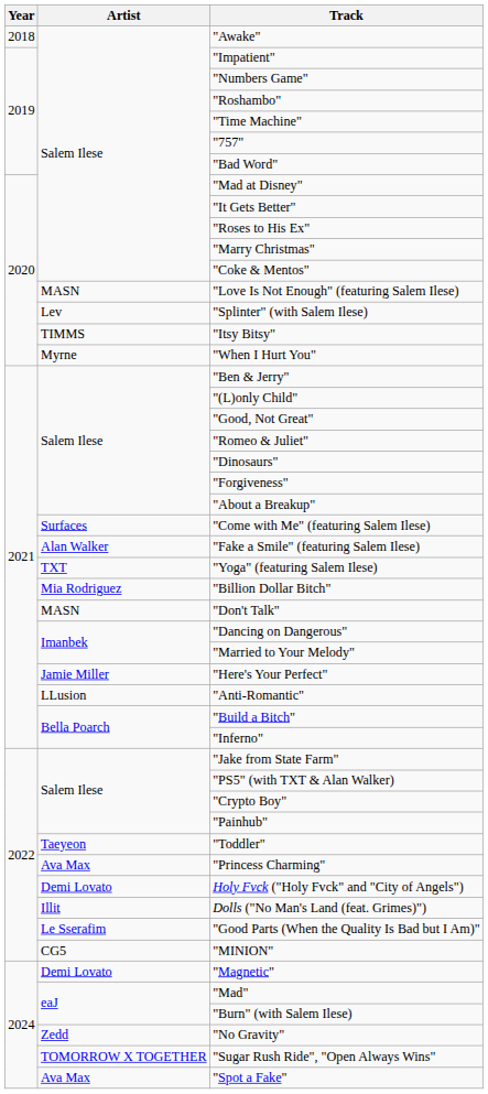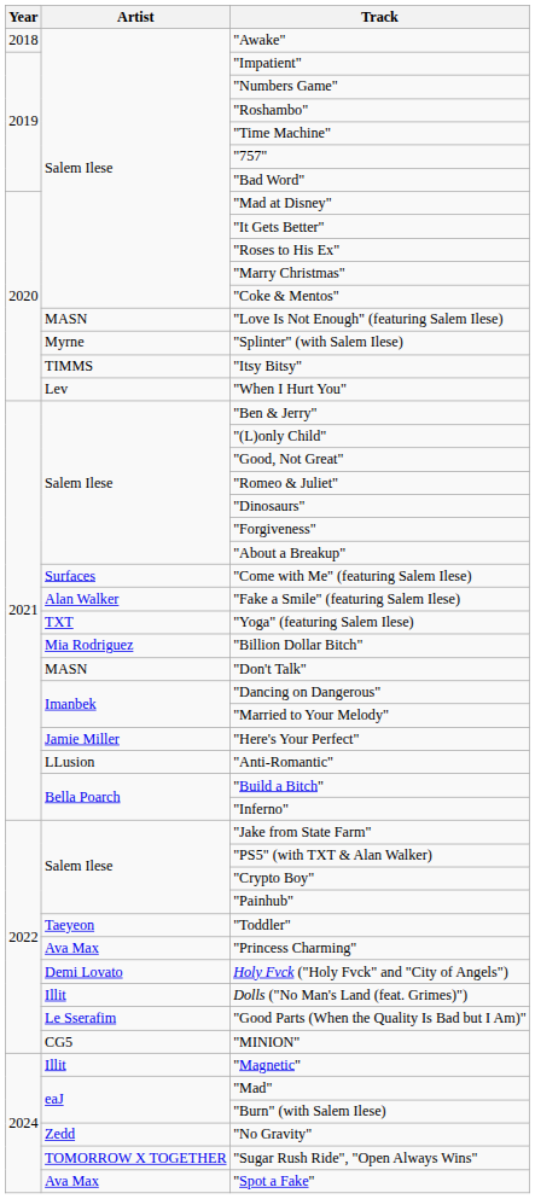"Splinter" (with Salem Ilese) | Artist: Lev -> Myrne
"When I Hurt You" | Artist: Myrne -> Lev
"Magnetic" | Artist: Demi Lovato -> Illit
